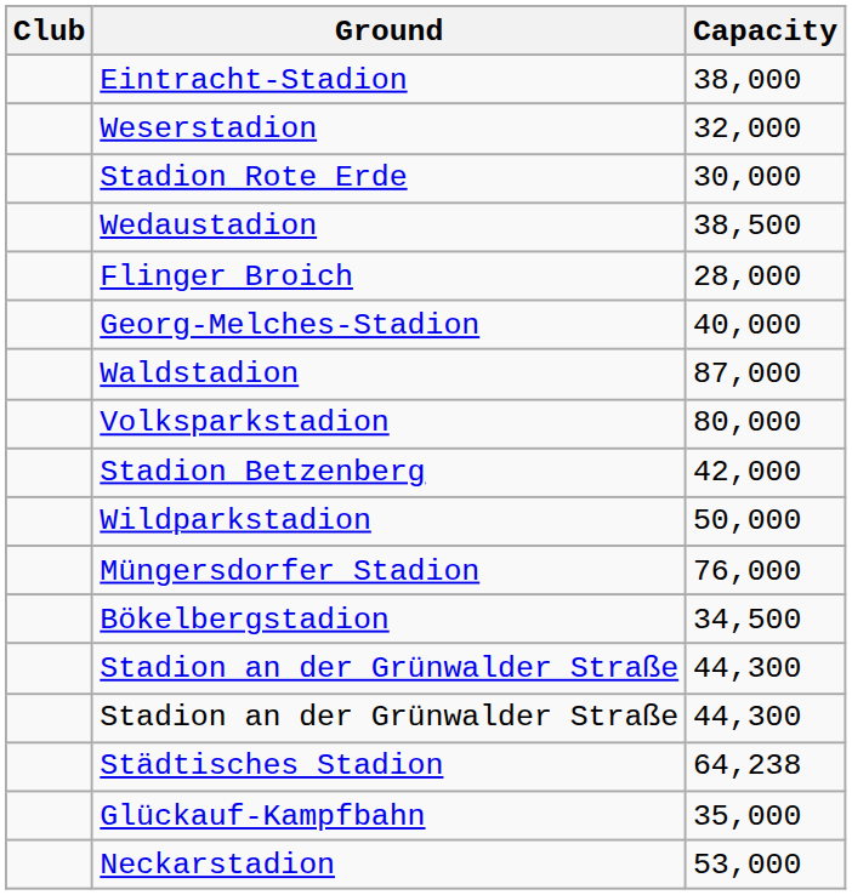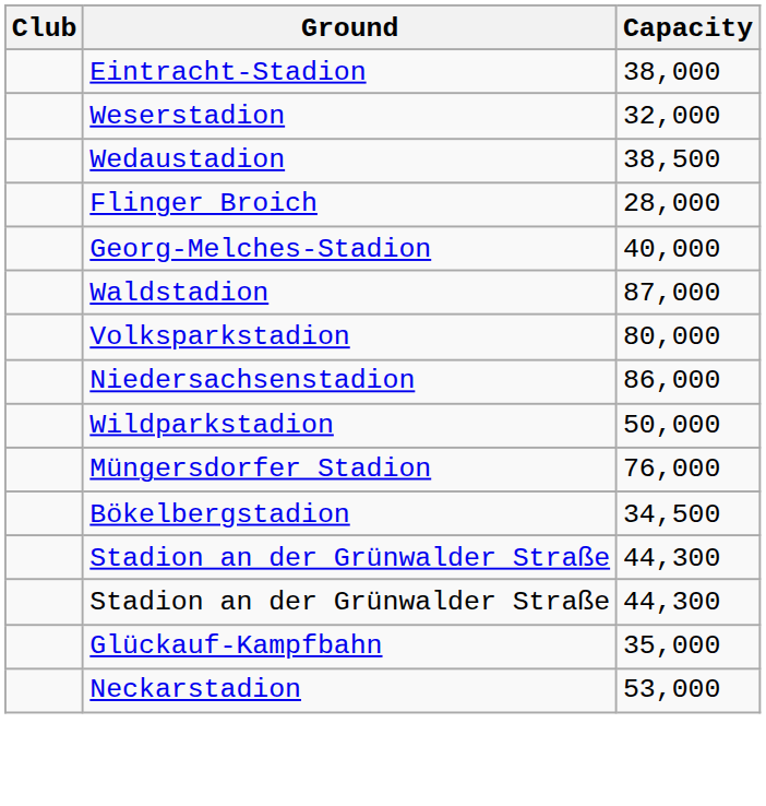- row: Stadion Rote Erde | 30,000
+ row: Niedersachsenstadion | 86,000
- row: Stadion Betzenberg | 42,000
- row: Städtisches Stadion | 64,238
